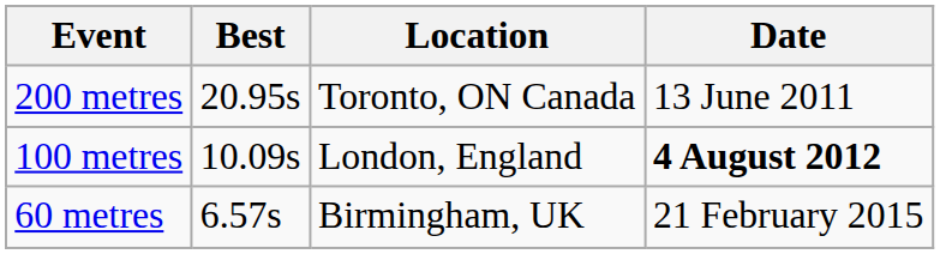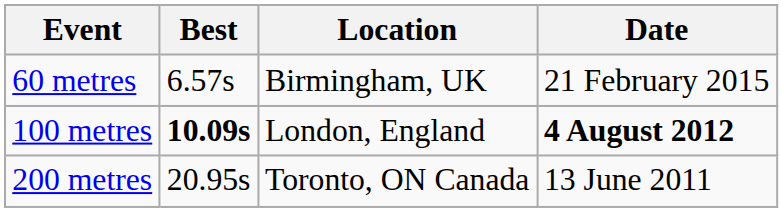rows swapped: 60 metres <-> 200 metres
100 metres | Best: normal -> bold
